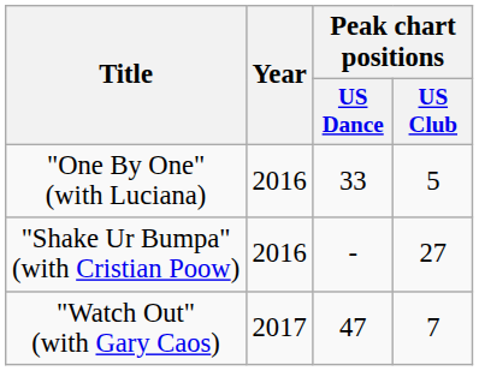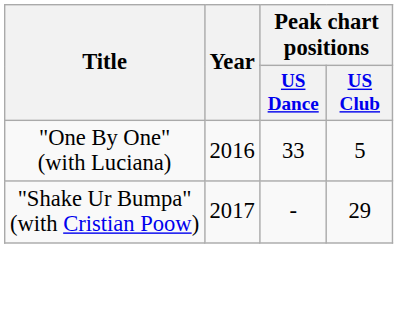"Shake Ur Bumpa" (with Cristian Poow) | Year: 2016 -> 2017
"Shake Ur Bumpa" (with Cristian Poow) | Peak chart positions / US Club: 27 -> 29
- row: "Watch Out" (with Gary Caos) | 2017 | 47 | 7
